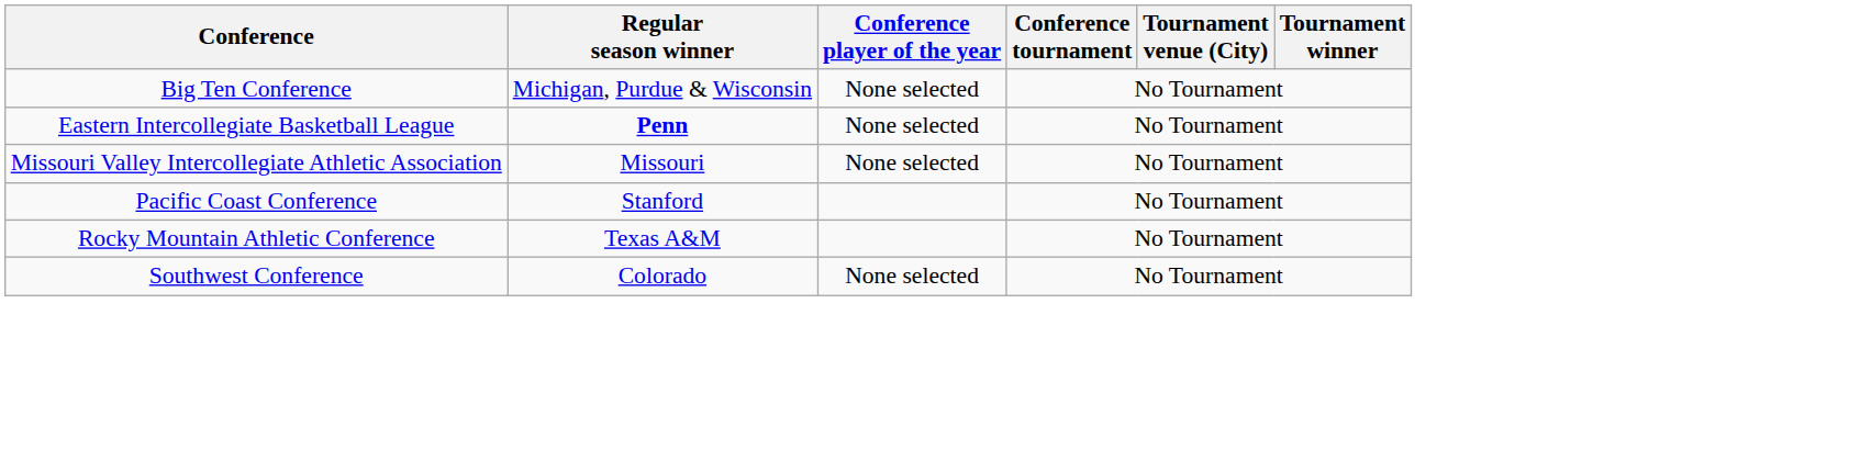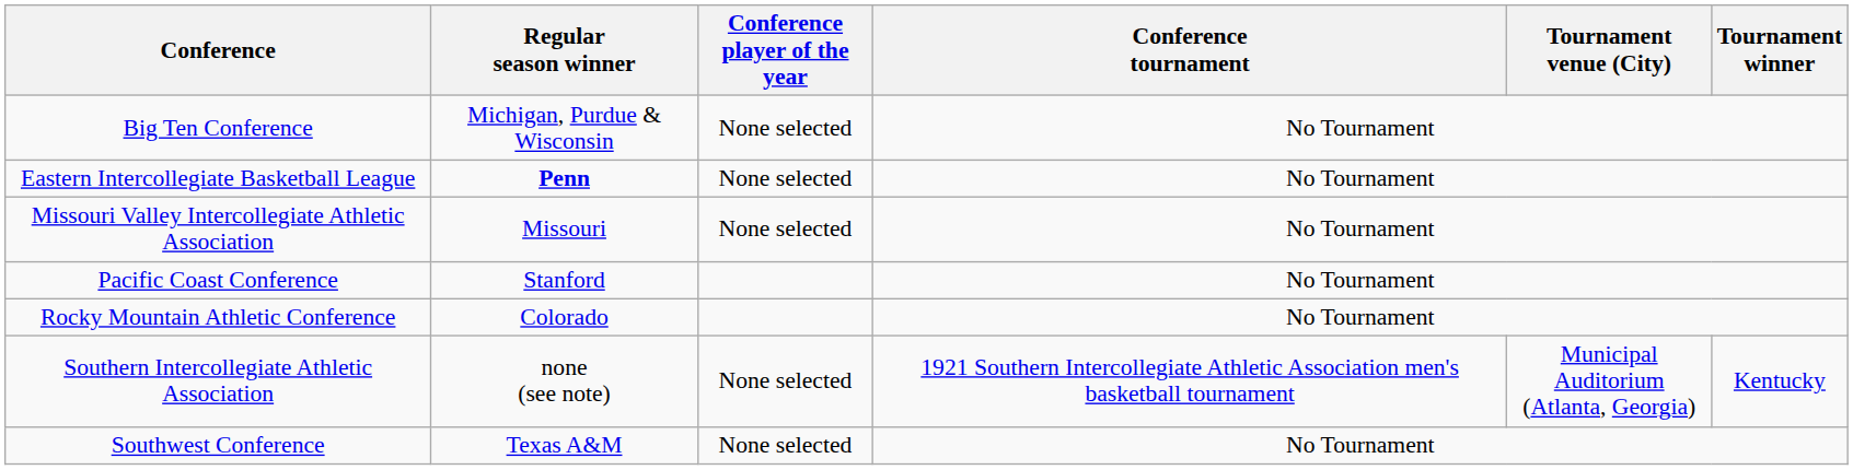Rocky Mountain Athletic Conference | Regular season winner: Texas A&M -> Colorado
+ row: Southern Intercollegiate Athletic Association | none (see note) | None selected | 1921 Southern Intercollegiate Athletic Association men's basketball tournament | Municipal Auditorium (Atlanta, Georgia) | Kentucky
Southwest Conference | Regular season winner: Colorado -> Texas A&M
